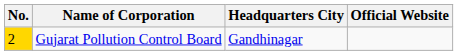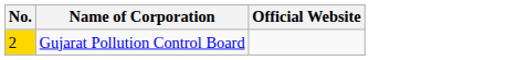- column: Headquarters City | Gandhinagar
